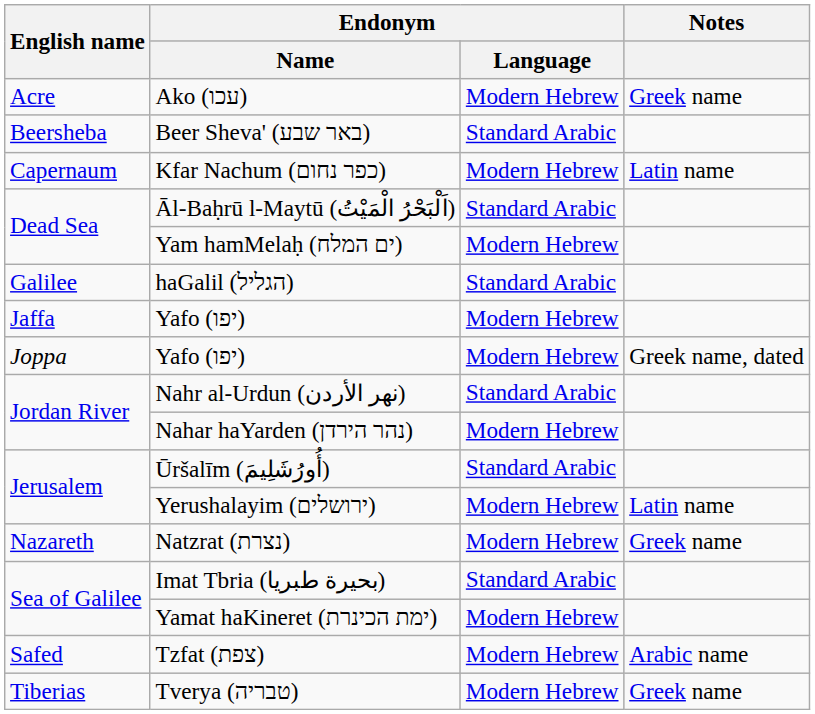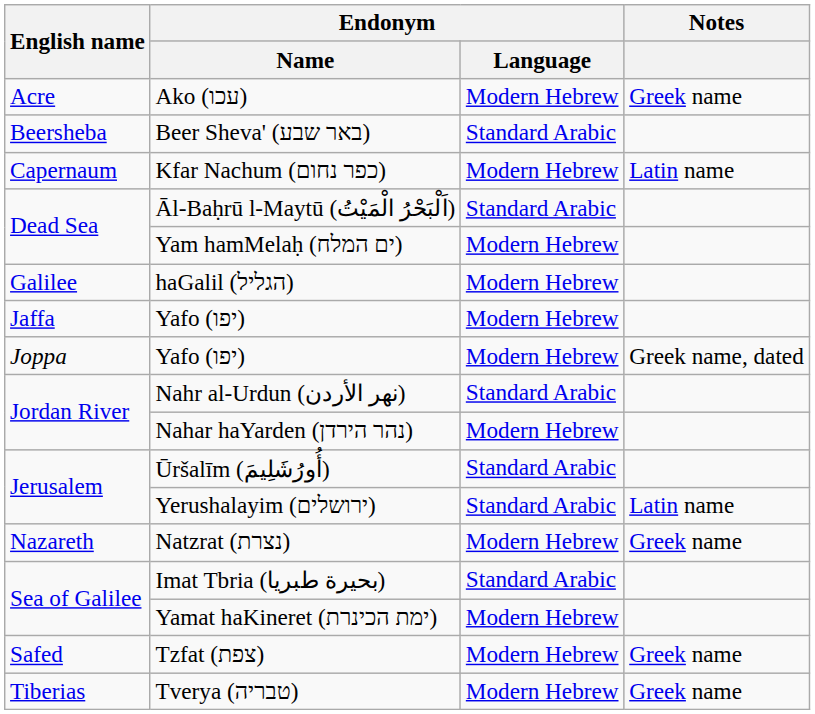haGalil (הגליל) | Endonym / Language: Standard Arabic -> Modern Hebrew
Yerushalayim (ירושלים) | Endonym / Language: Modern Hebrew -> Standard Arabic
Tzfat (צפת) | Notes: Arabic name -> Greek name
